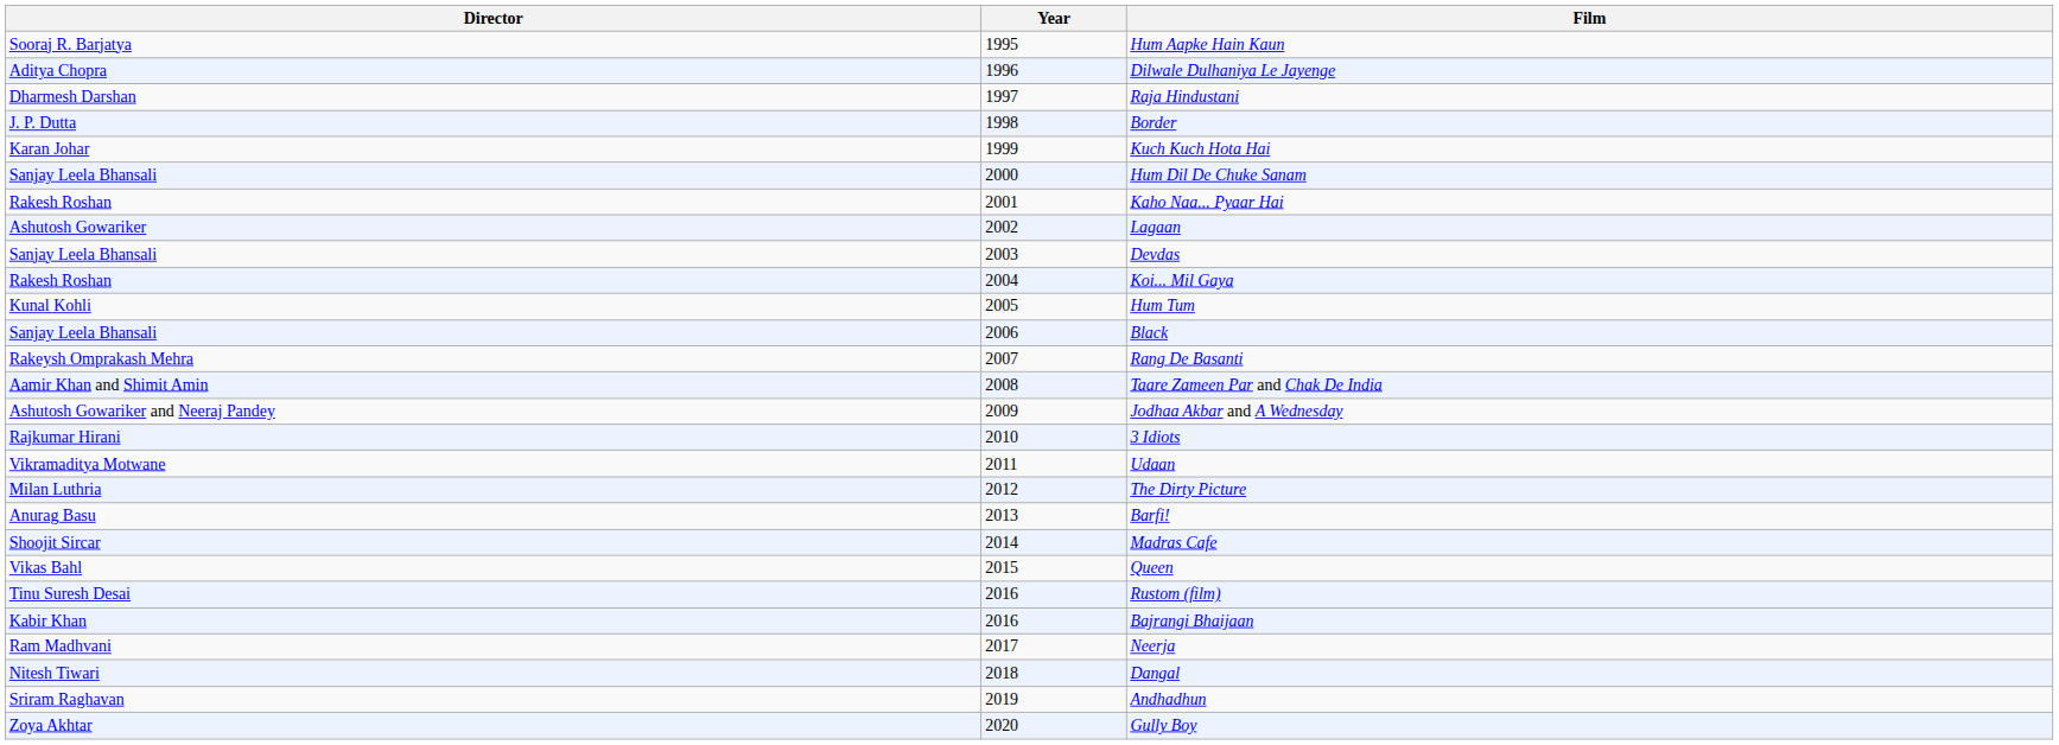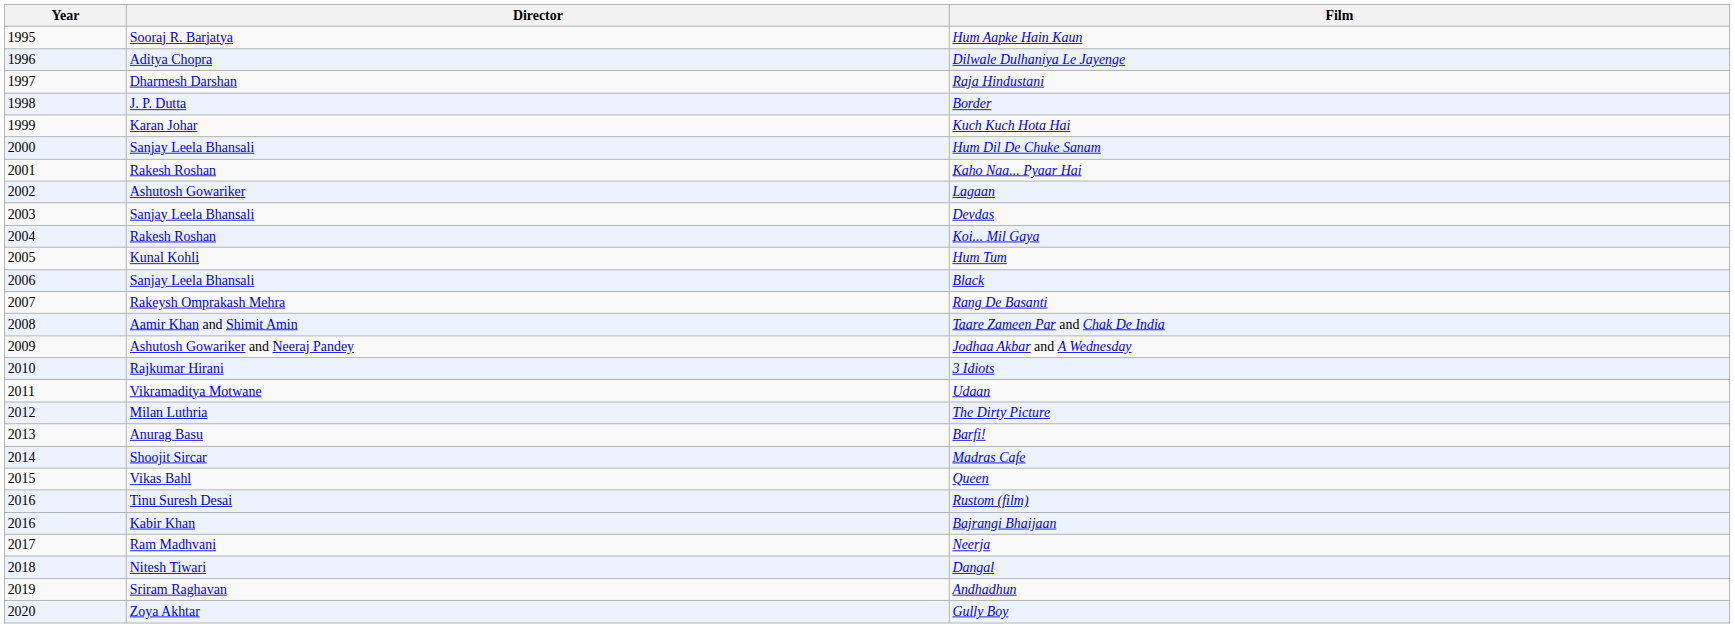columns swapped: Year <-> Director
